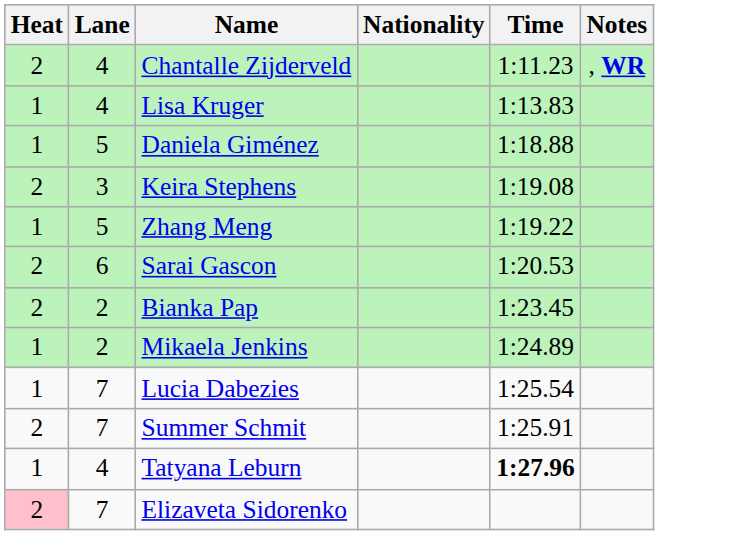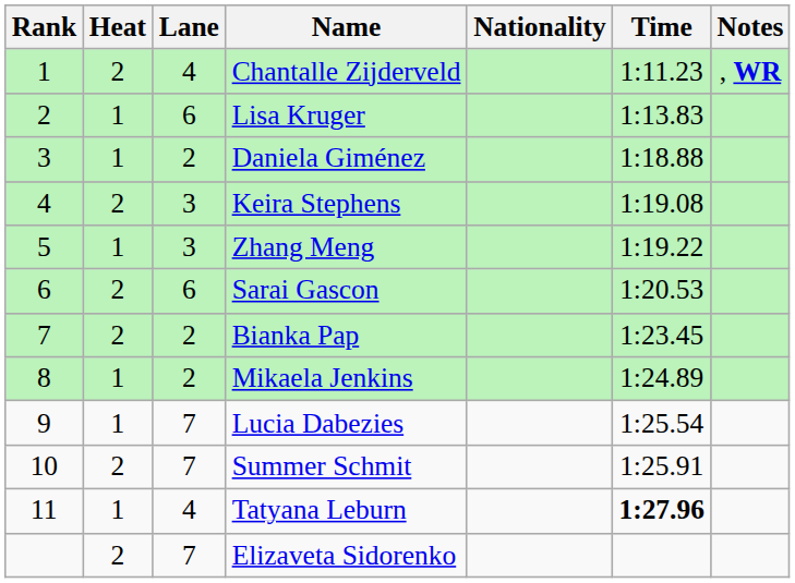+ column: Rank | 1 | 2 | 3 | 4 | 5 | 6 | 7 | 8 | 9 | 10 | 11
Lisa Kruger | Lane: 4 -> 6
Daniela Giménez | Lane: 5 -> 2
Zhang Meng | Lane: 5 -> 3
Elizaveta Sidorenko | Heat: pink background -> no background
